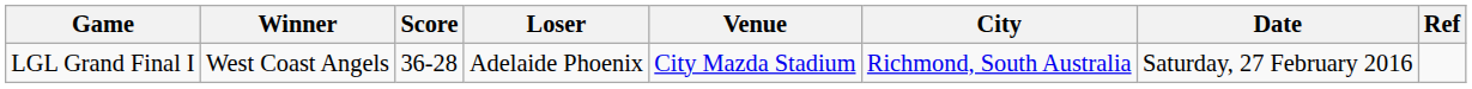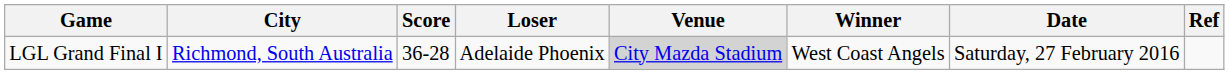columns swapped: Winner <-> City
LGL Grand Final I | Venue: no background -> lightgrey background
